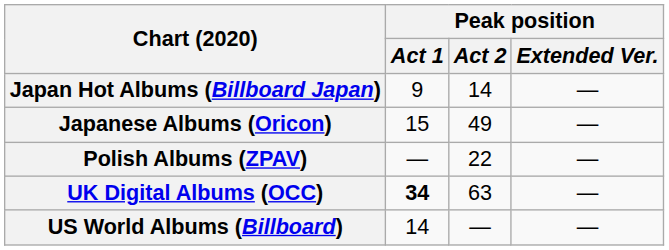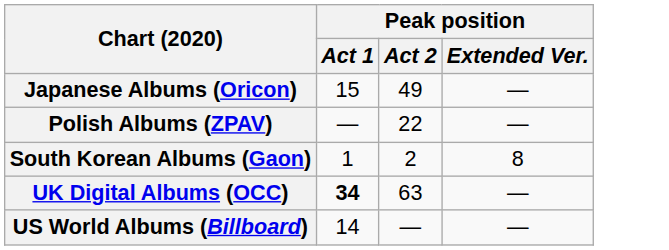- row: Japan Hot Albums (Billboard Japan) | 9 | 14 | —
+ row: South Korean Albums (Gaon) | 1 | 2 | 8
